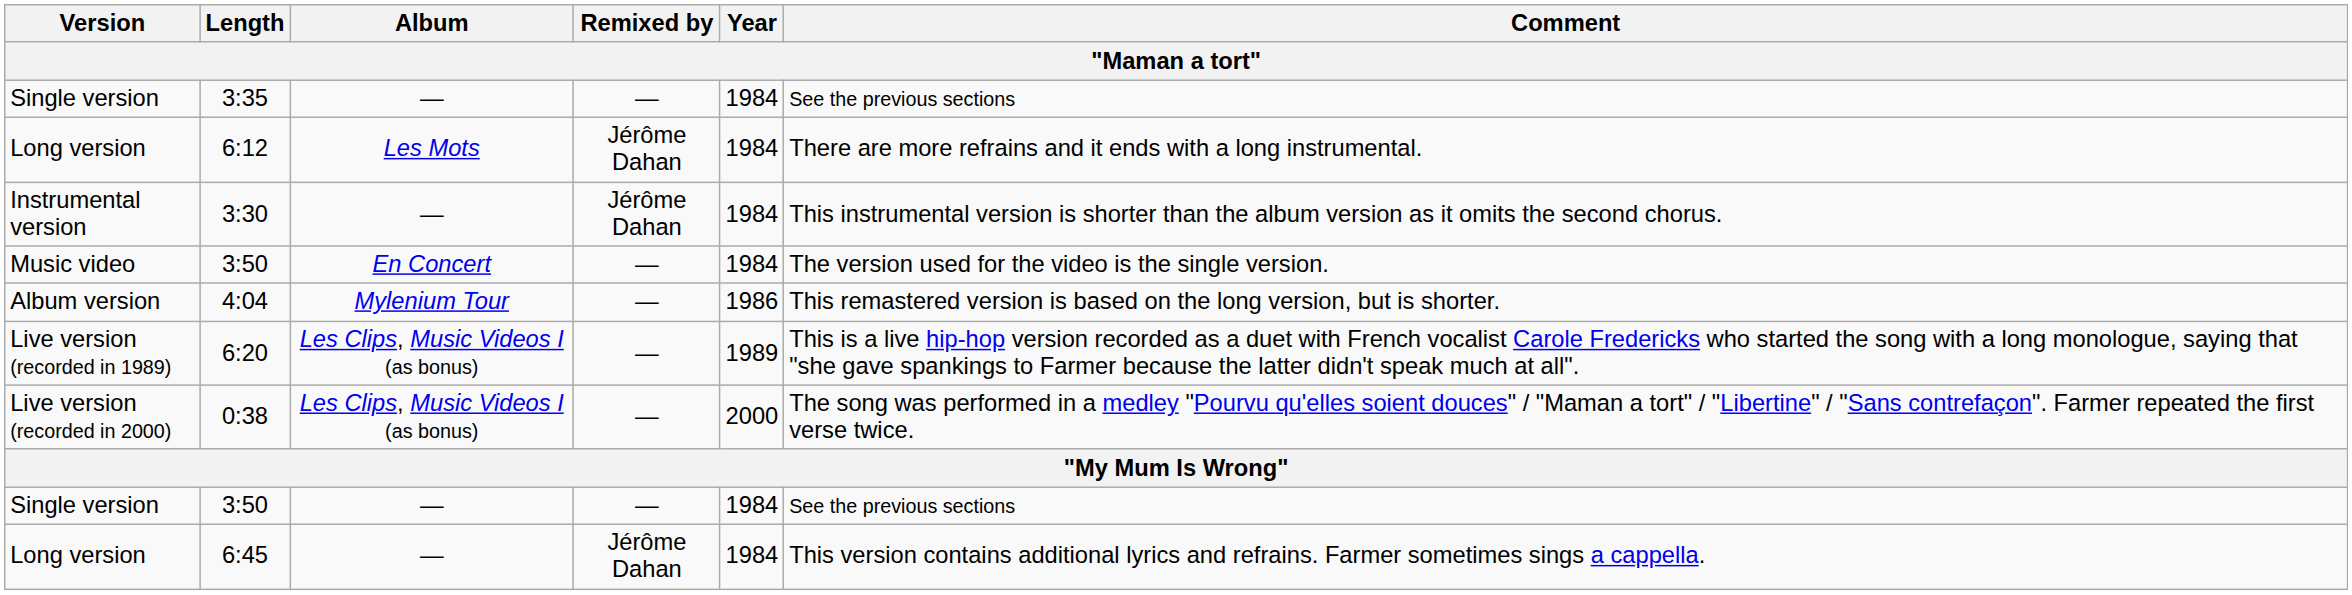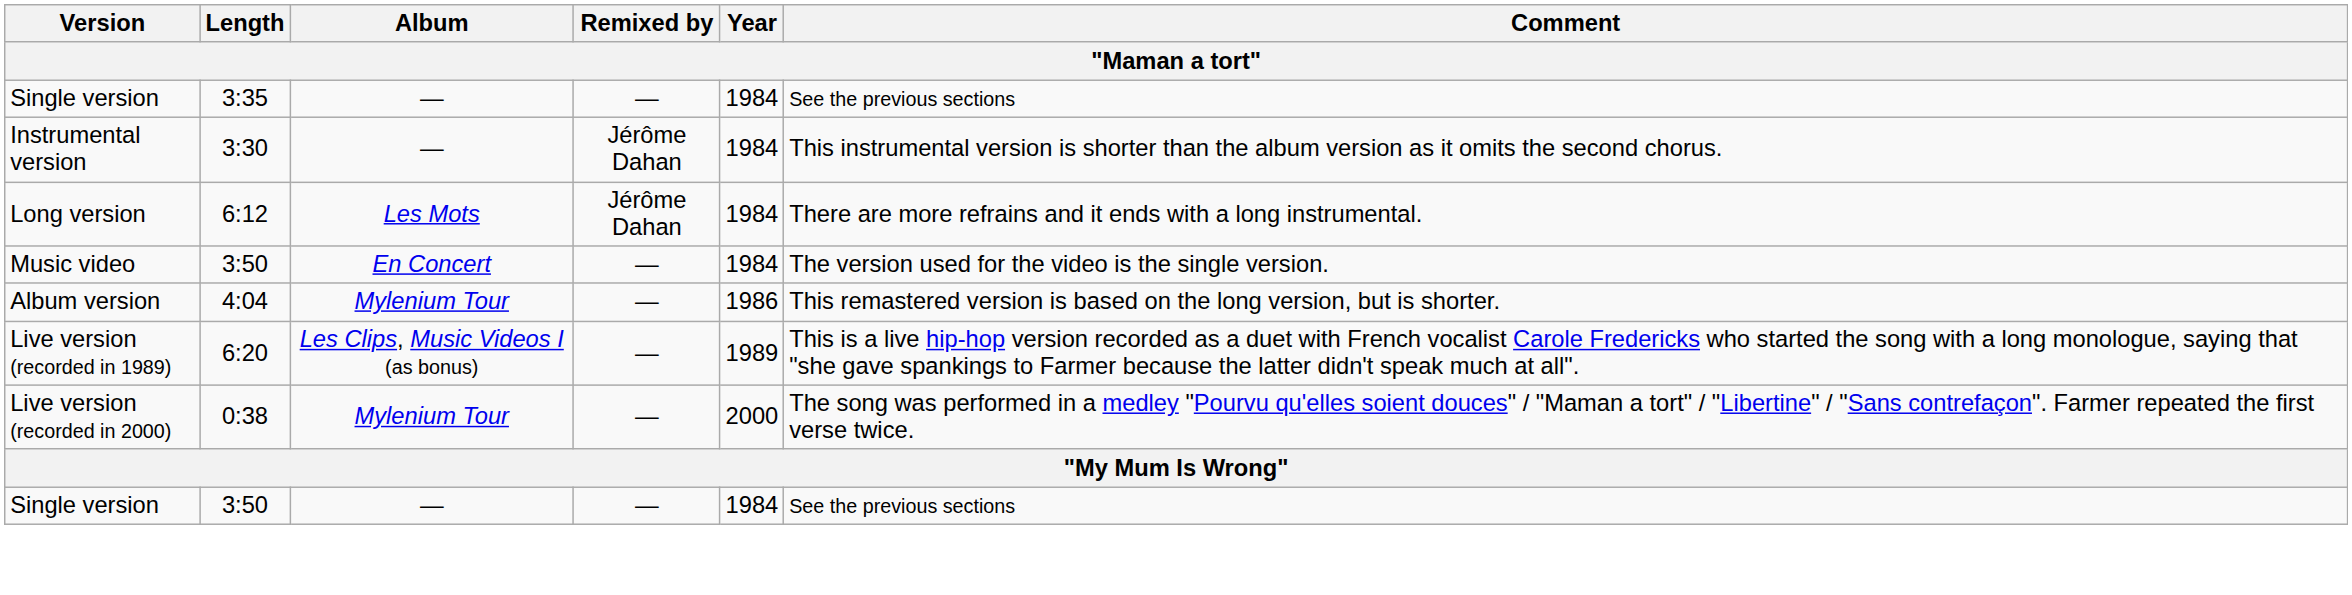rows swapped: 6:12 <-> 3:30
0:38 | Album: Les Clips, Music Videos I (as bonus) -> Mylenium Tour
- row: Long version | 6:45 | — | Jérôme Dahan | 1984 | This version contains additional lyrics and refrains. Farmer sometimes sings a cappella.
